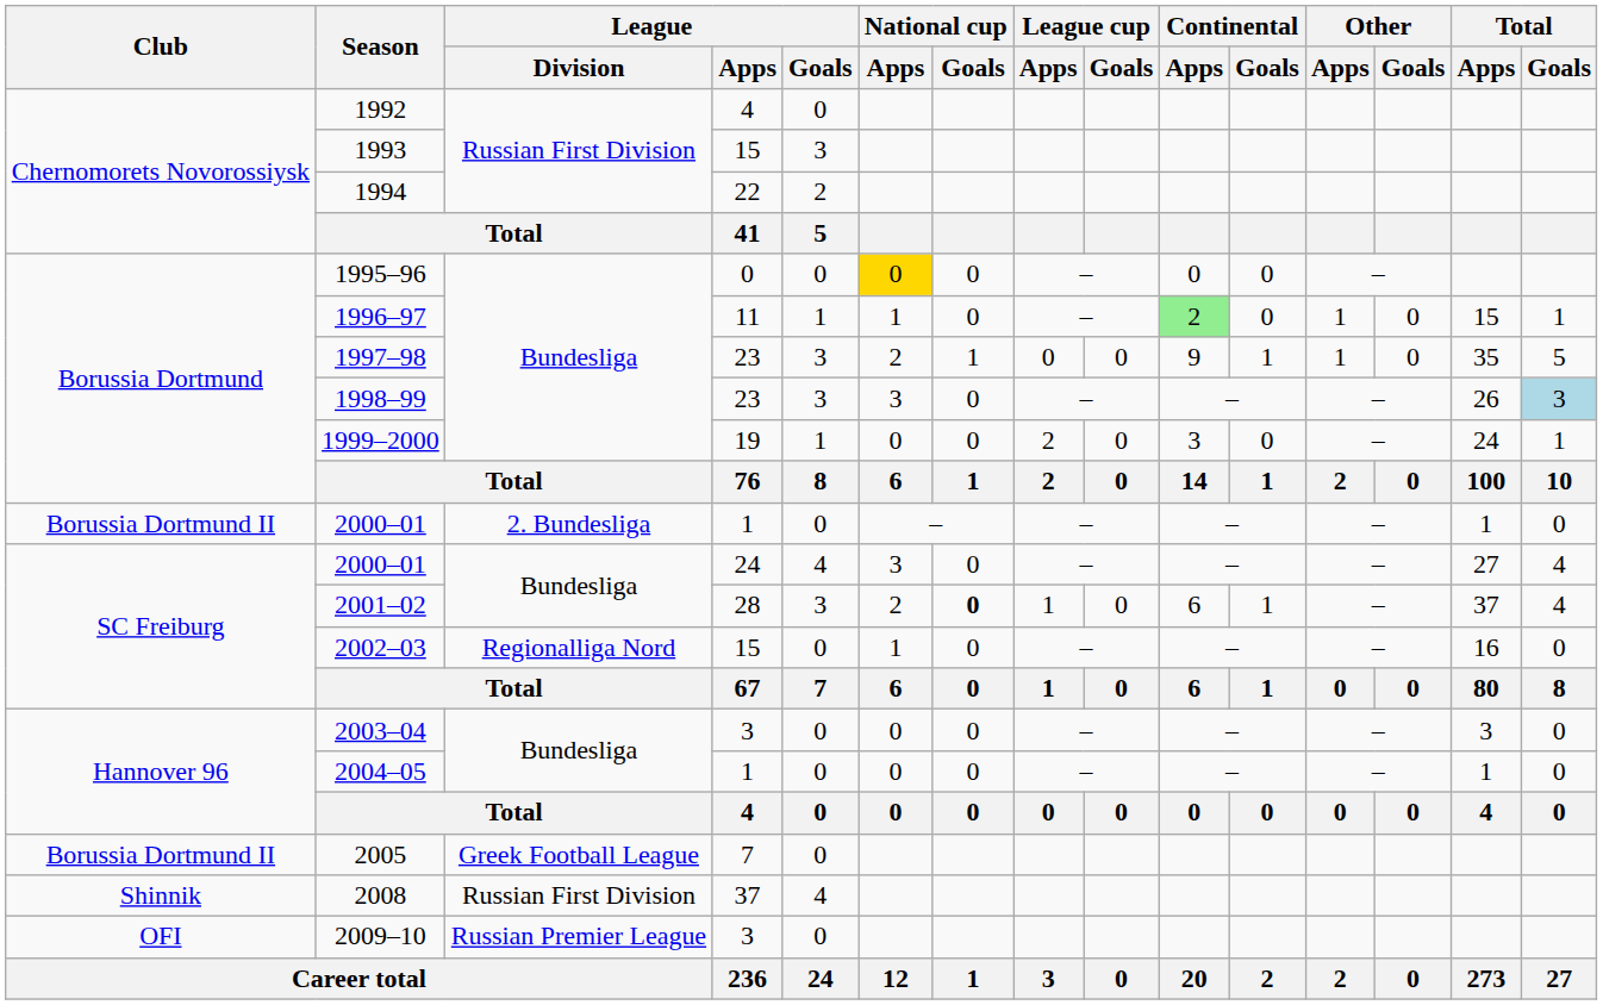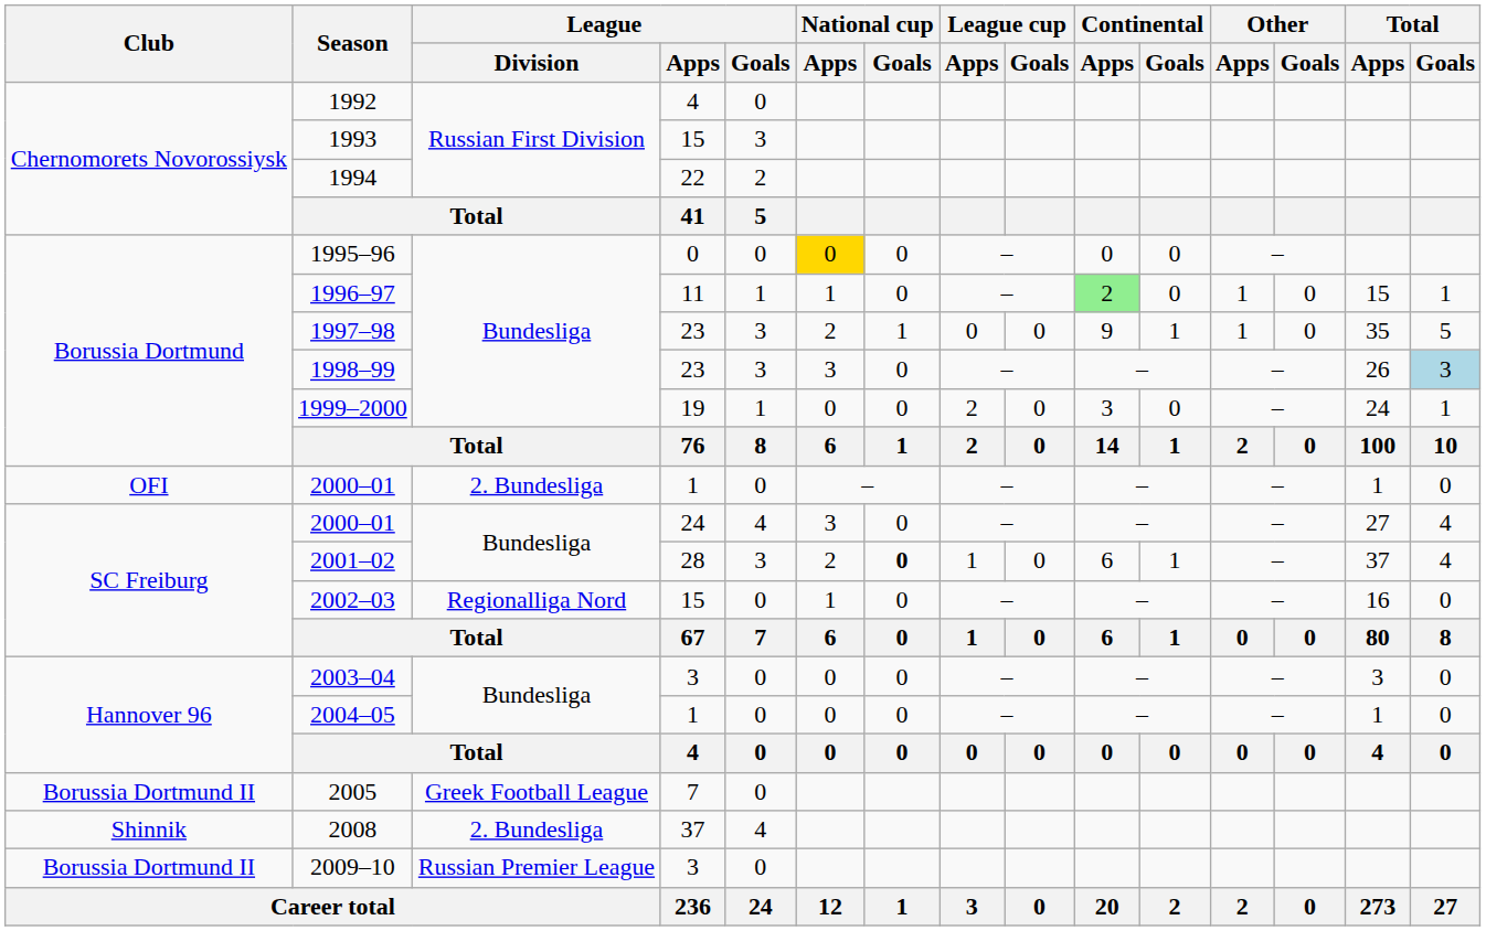2000–01 / 1 | Club: Borussia Dortmund II -> OFI
2008 | League / Division: Russian First Division -> 2. Bundesliga
2009–10 | Club: OFI -> Borussia Dortmund II
